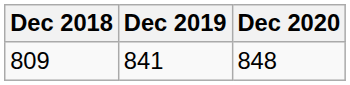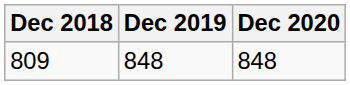809 | Dec 2019: 841 -> 848
